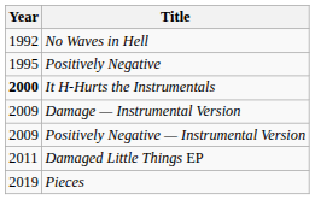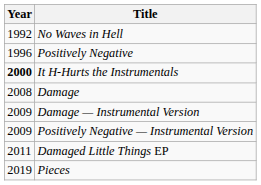Positively Negative | Year: 1995 -> 1996
+ row: 2008 | Damage
